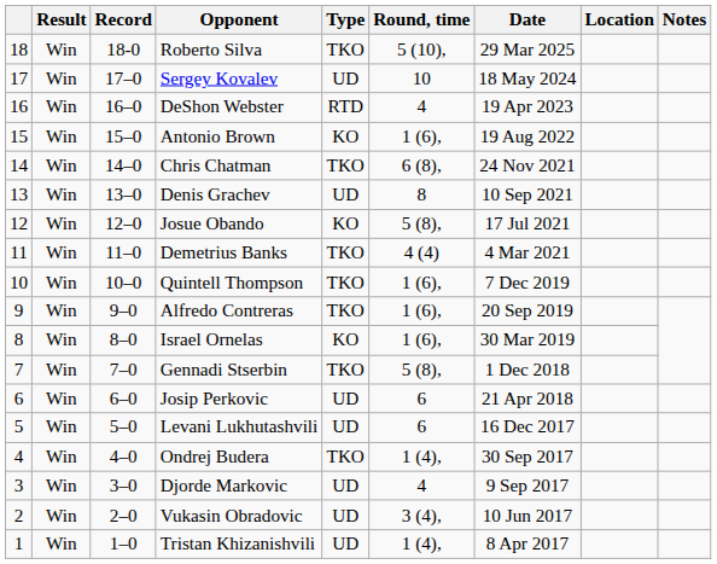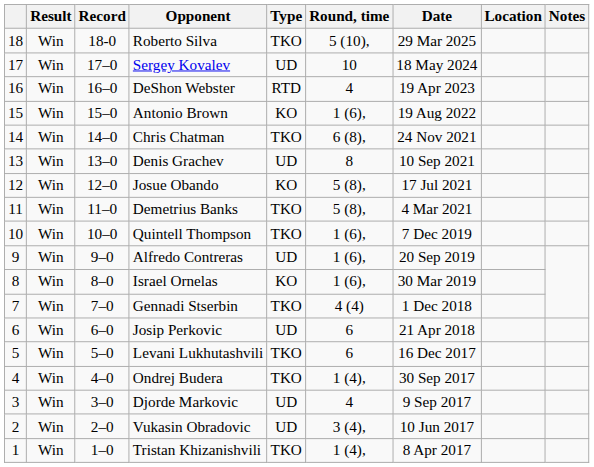Demetrius Banks | Round, time: 4 (4) -> 5 (8),
Alfredo Contreras | Type: TKO -> UD
Gennadi Stserbin | Round, time: 5 (8), -> 4 (4)
Levani Lukhutashvili | Type: UD -> TKO
Tristan Khizanishvili | Type: UD -> TKO
